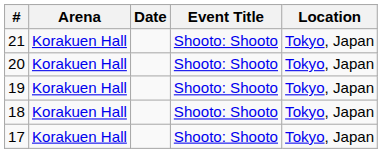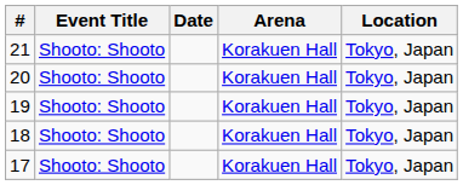columns swapped: Event Title <-> Arena
